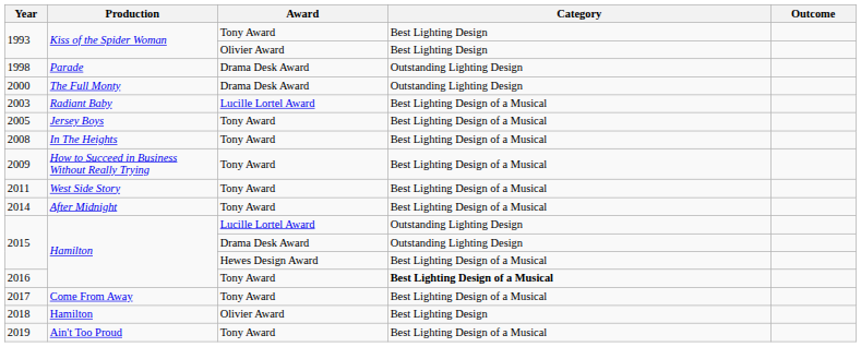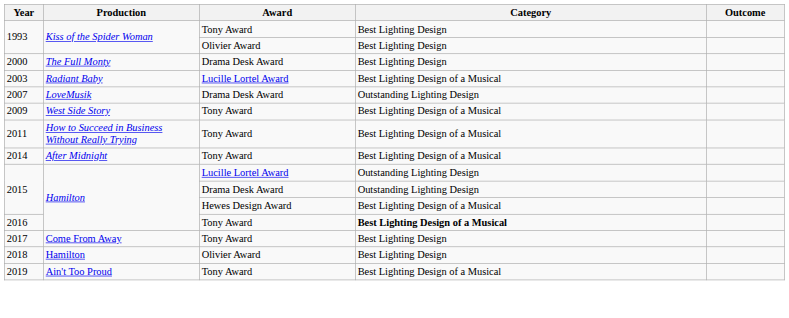- row: 1998 | Parade | Drama Desk Award | Outstanding Lighting Design
2000 | Category: Outstanding Lighting Design -> Best Lighting Design
- row: 2005 | Jersey Boys | Tony Award | Best Lighting Design of a Musical
+ row: 2007 | LoveMusik | Drama Desk Award | Outstanding Lighting Design
- row: 2008 | In The Heights | Tony Award | Best Lighting Design of a Musical
2009 | Production: How to Succeed in Business Without Really Trying -> West Side Story
2011 | Production: West Side Story -> How to Succeed in Business Without Really Trying
2017 | Category: Best Lighting Design of a Musical -> Best Lighting Design
